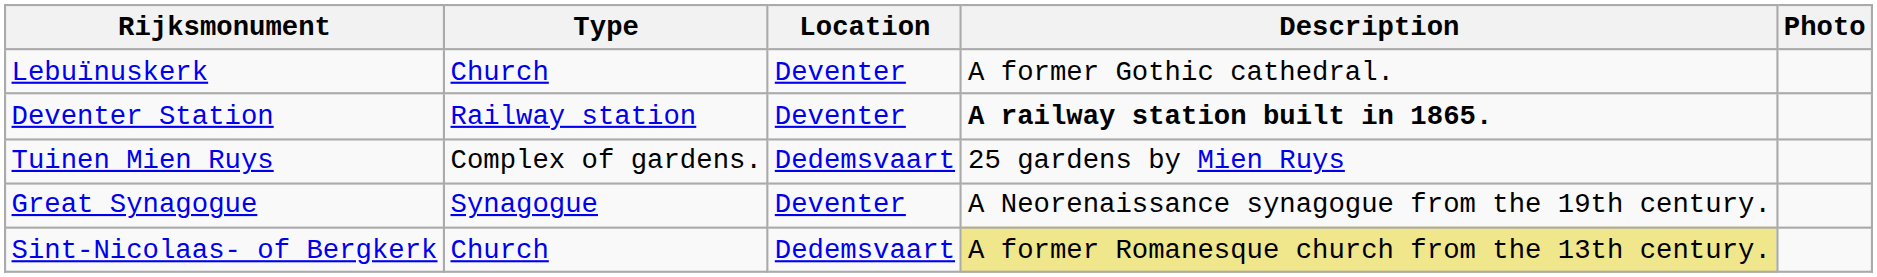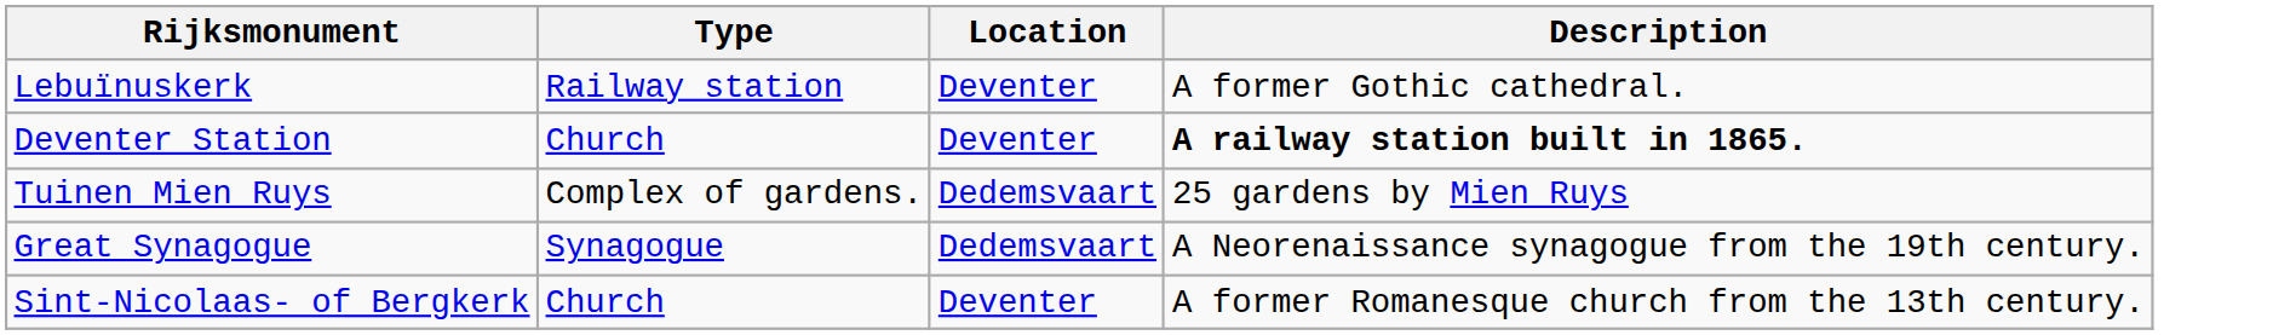- column: Photo
Lebuïnuskerk | Type: Church -> Railway station
Deventer Station | Type: Railway station -> Church
Great Synagogue | Location: Deventer -> Dedemsvaart
Sint-Nicolaas- of Bergkerk | Location: Dedemsvaart -> Deventer
Sint-Nicolaas- of Bergkerk | Description: khaki background -> no background
